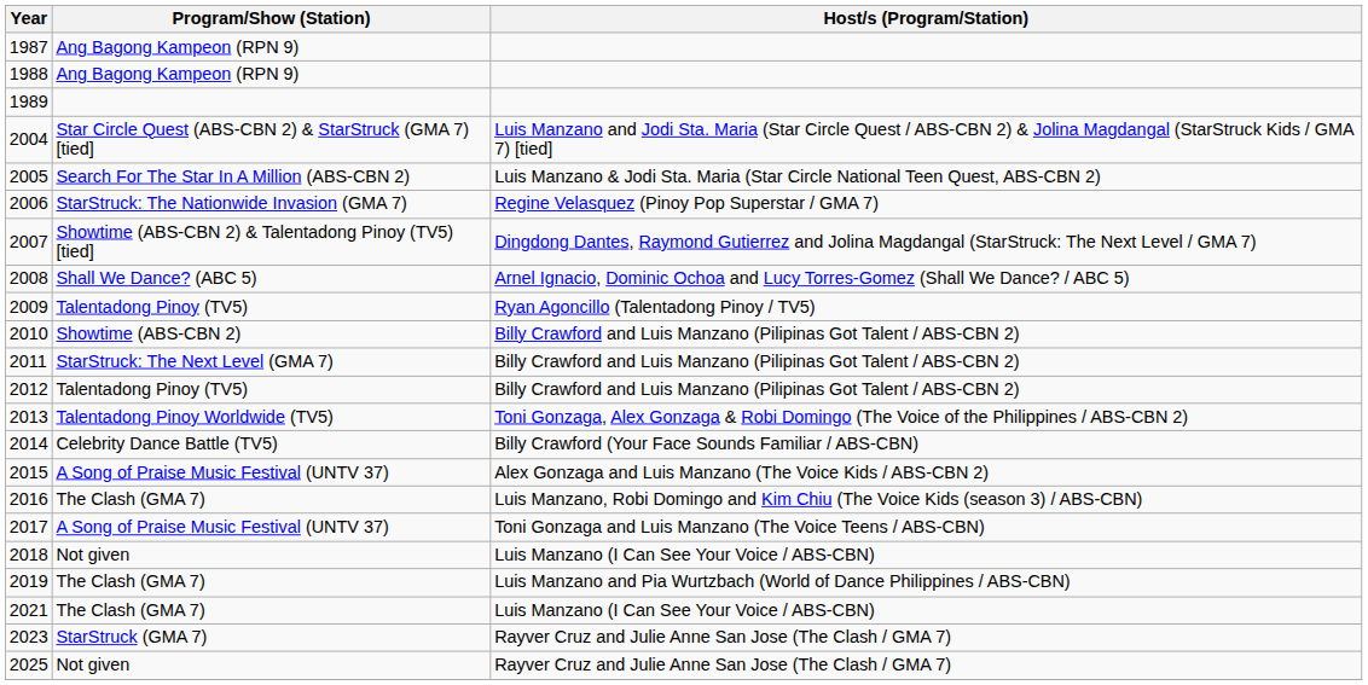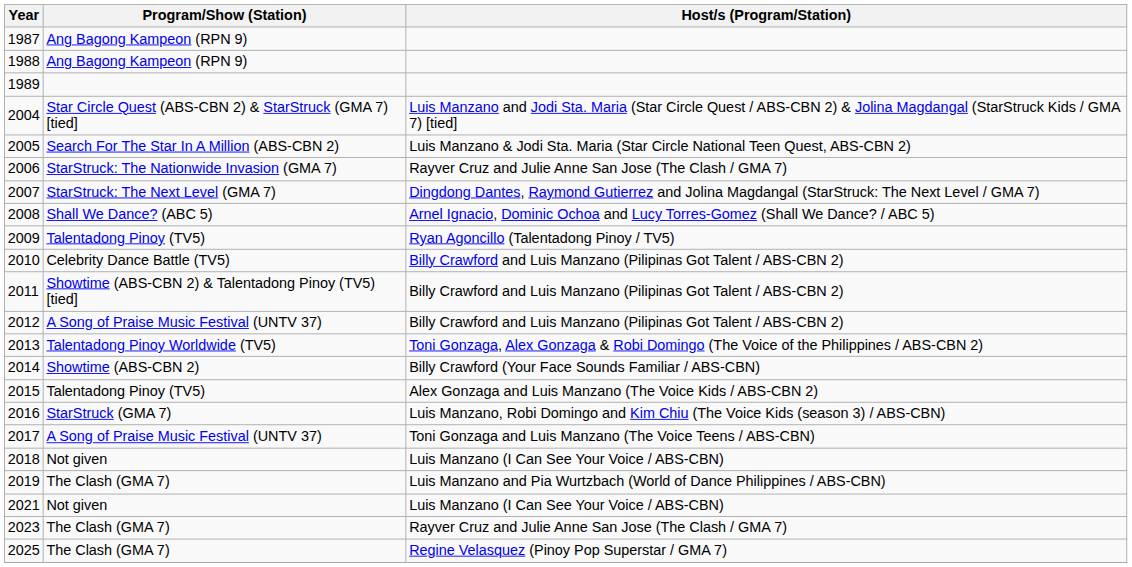2006 | Host/s (Program/Station): Regine Velasquez (Pinoy Pop Superstar / GMA 7) -> Rayver Cruz and Julie Anne San Jose (The Clash / GMA 7)
2007 | Program/Show (Station): Showtime (ABS-CBN 2) & Talentadong Pinoy (TV5) [tied] -> StarStruck: The Next Level (GMA 7)
2010 | Program/Show (Station): Showtime (ABS-CBN 2) -> Celebrity Dance Battle (TV5)
2011 | Program/Show (Station): StarStruck: The Next Level (GMA 7) -> Showtime (ABS-CBN 2) & Talentadong Pinoy (TV5) [tied]
2012 | Program/Show (Station): Talentadong Pinoy (TV5) -> A Song of Praise Music Festival (UNTV 37)
2014 | Program/Show (Station): Celebrity Dance Battle (TV5) -> Showtime (ABS-CBN 2)
2015 | Program/Show (Station): A Song of Praise Music Festival (UNTV 37) -> Talentadong Pinoy (TV5)
2016 | Program/Show (Station): The Clash (GMA 7) -> StarStruck (GMA 7)
2021 | Program/Show (Station): The Clash (GMA 7) -> Not given
2023 | Program/Show (Station): StarStruck (GMA 7) -> The Clash (GMA 7)
2025 | Program/Show (Station): Not given -> The Clash (GMA 7)
2025 | Host/s (Program/Station): Rayver Cruz and Julie Anne San Jose (The Clash / GMA 7) -> Regine Velasquez (Pinoy Pop Superstar / GMA 7)
